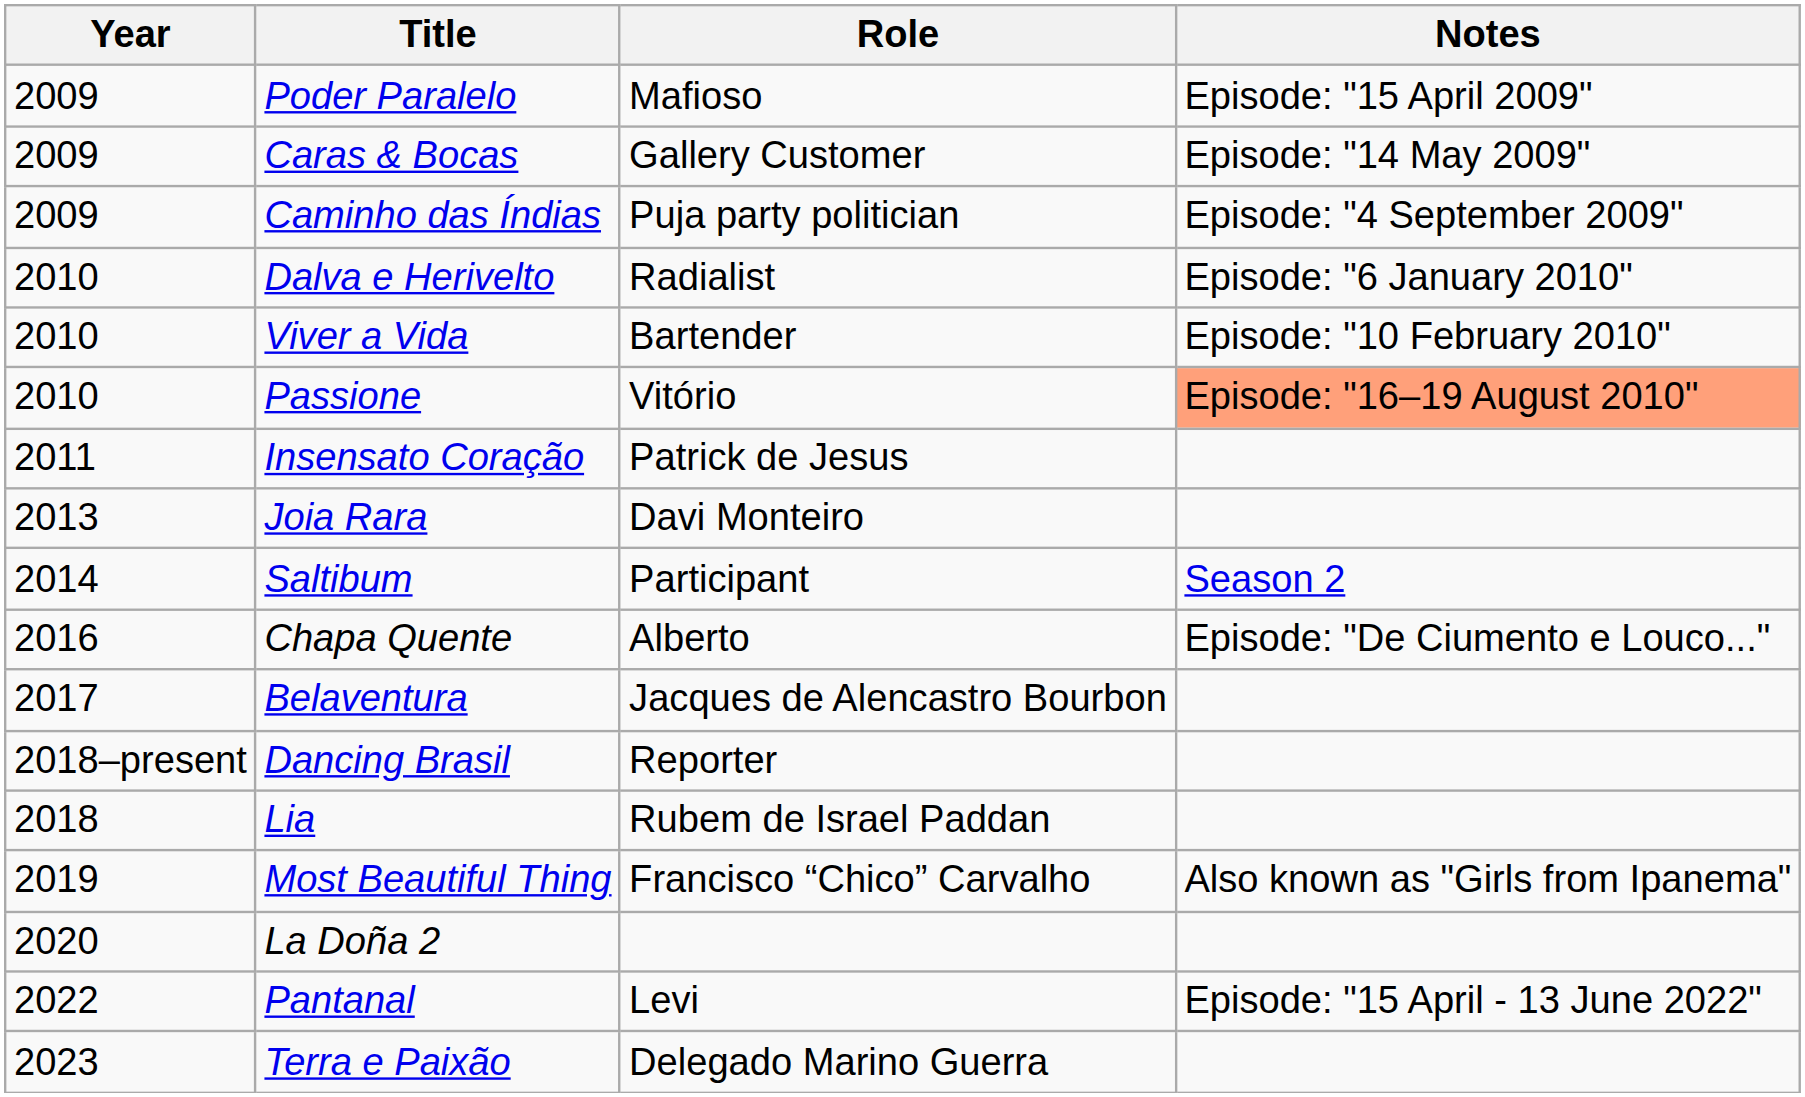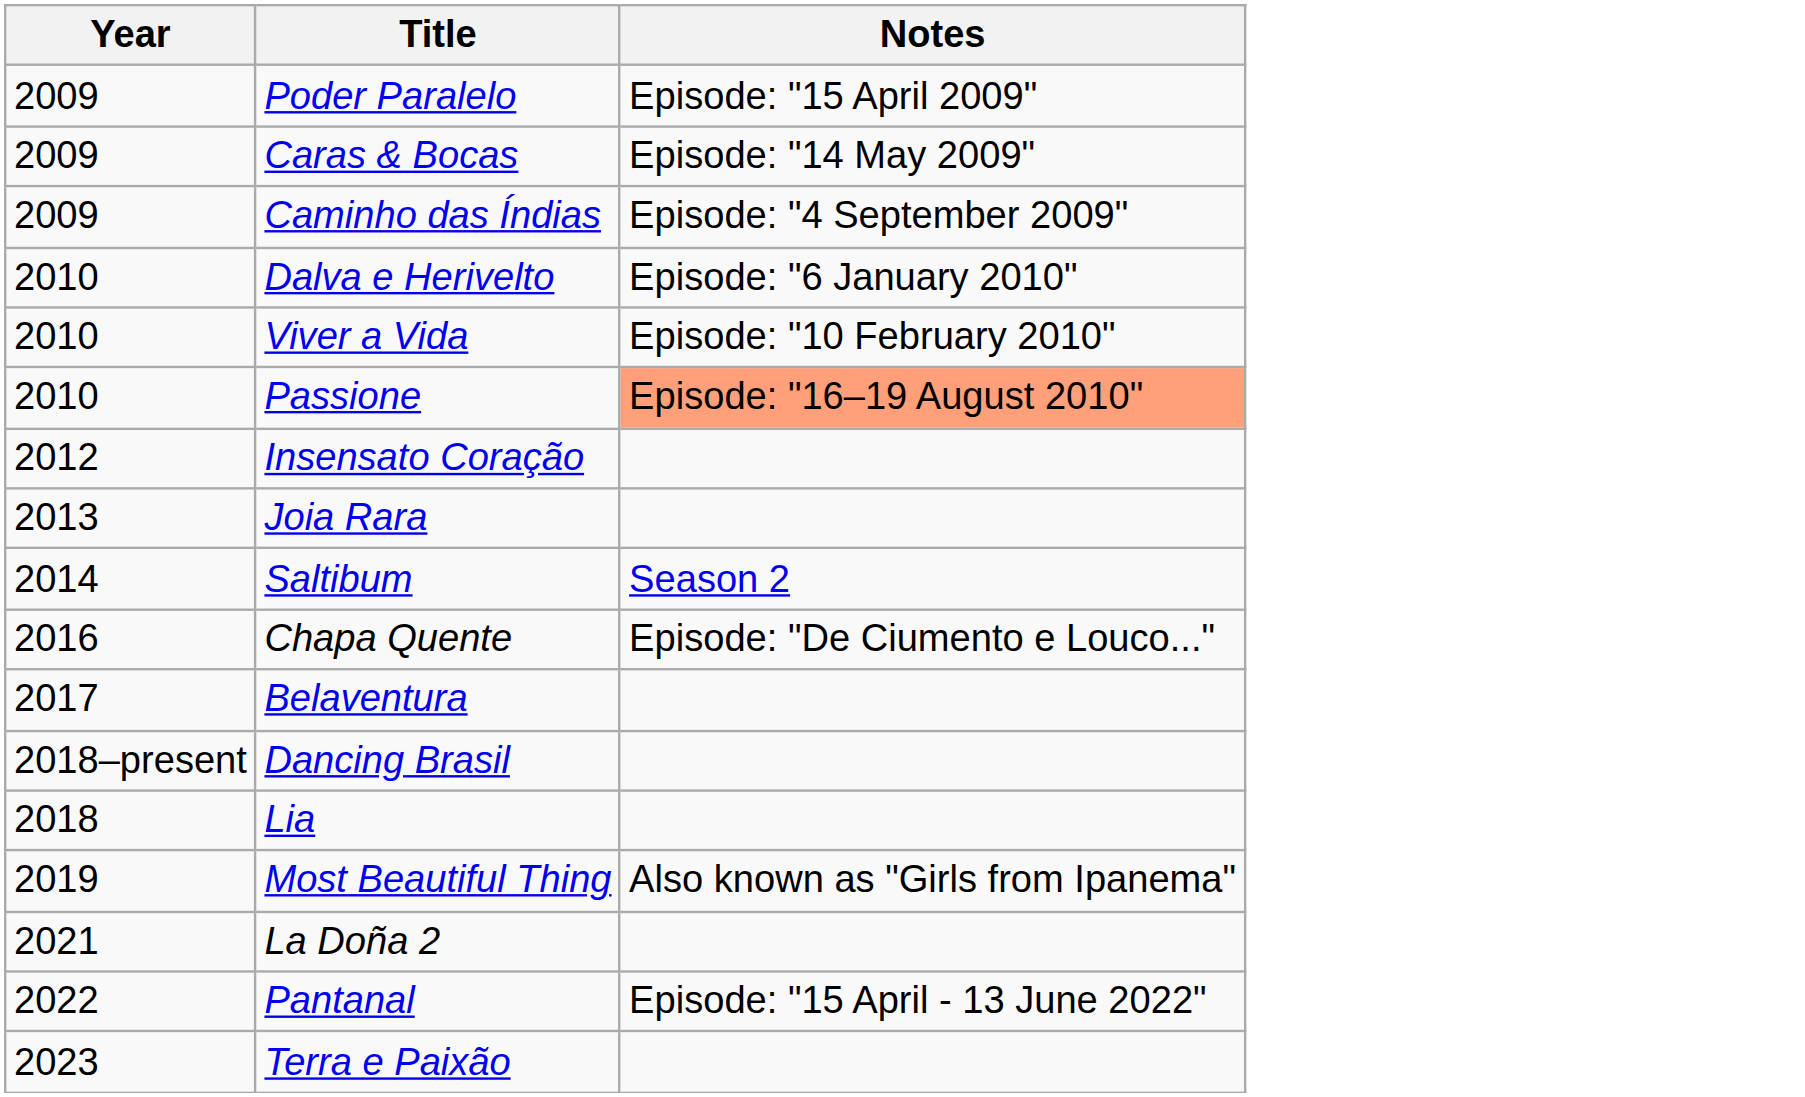- column: Role | Mafioso | Gallery Customer | Puja party politician | Radialist | Bartender | Vitório | Patrick de Jesus | Davi Monteiro | Participant | Alberto | Jacques de Alencastro Bourbon | Reporter | Rubem de Israel Paddan | Francisco “Chico” Carvalho | Levi | Delegado Marino Guerra
Insensato Coração | Year: 2011 -> 2012
La Doña 2 | Year: 2020 -> 2021
